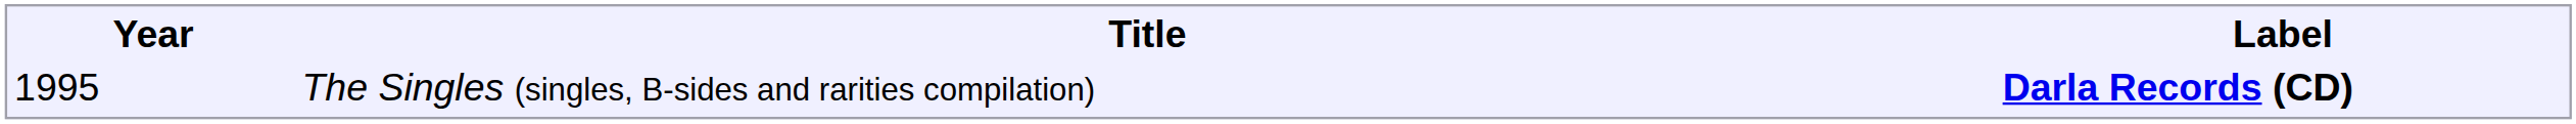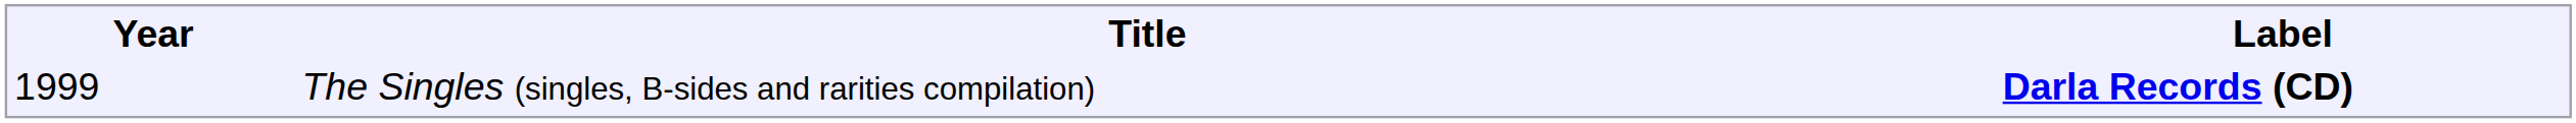The Singles (singles, B-sides and rarities compilation) | Year: 1995 -> 1999
